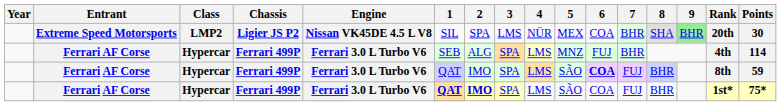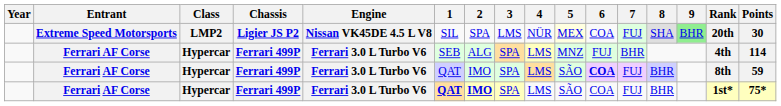Extreme Speed Motorsports | 5: no background -> lightyellow background
Extreme Speed Motorsports | 7: BHR -> FUJ
